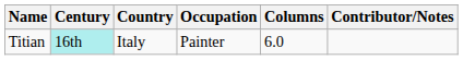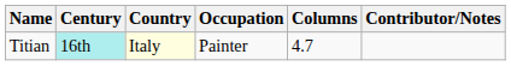Titian | Country: no background -> lightyellow background
Titian | Columns: 6.0 -> 4.7
